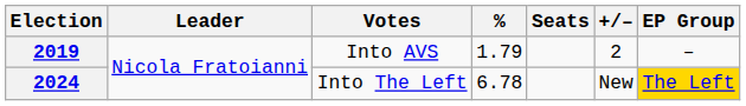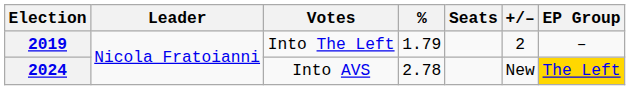2019 | Votes: Into AVS -> Into The Left
2024 | Votes: Into The Left -> Into AVS
2024 | %: 6.78 -> 2.78
